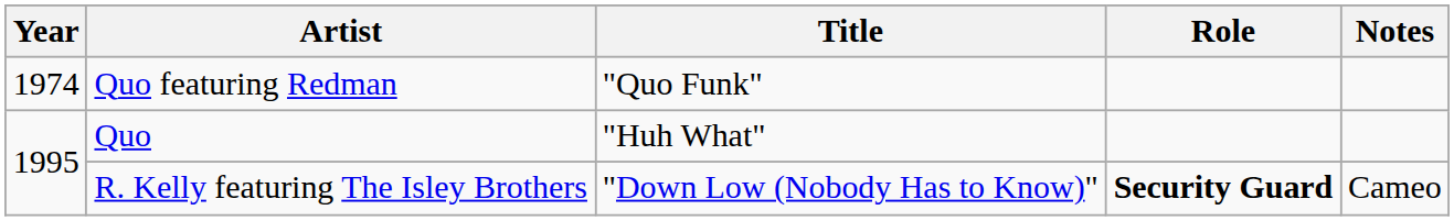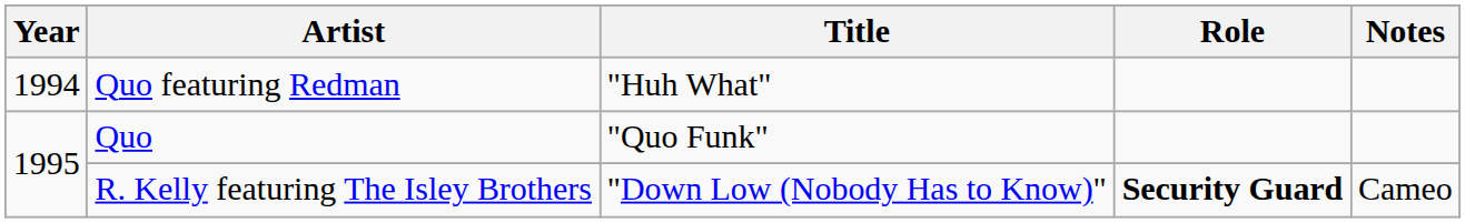Quo featuring Redman | Year: 1974 -> 1994
Quo featuring Redman | Title: "Quo Funk" -> "Huh What"
Quo | Title: "Huh What" -> "Quo Funk"
